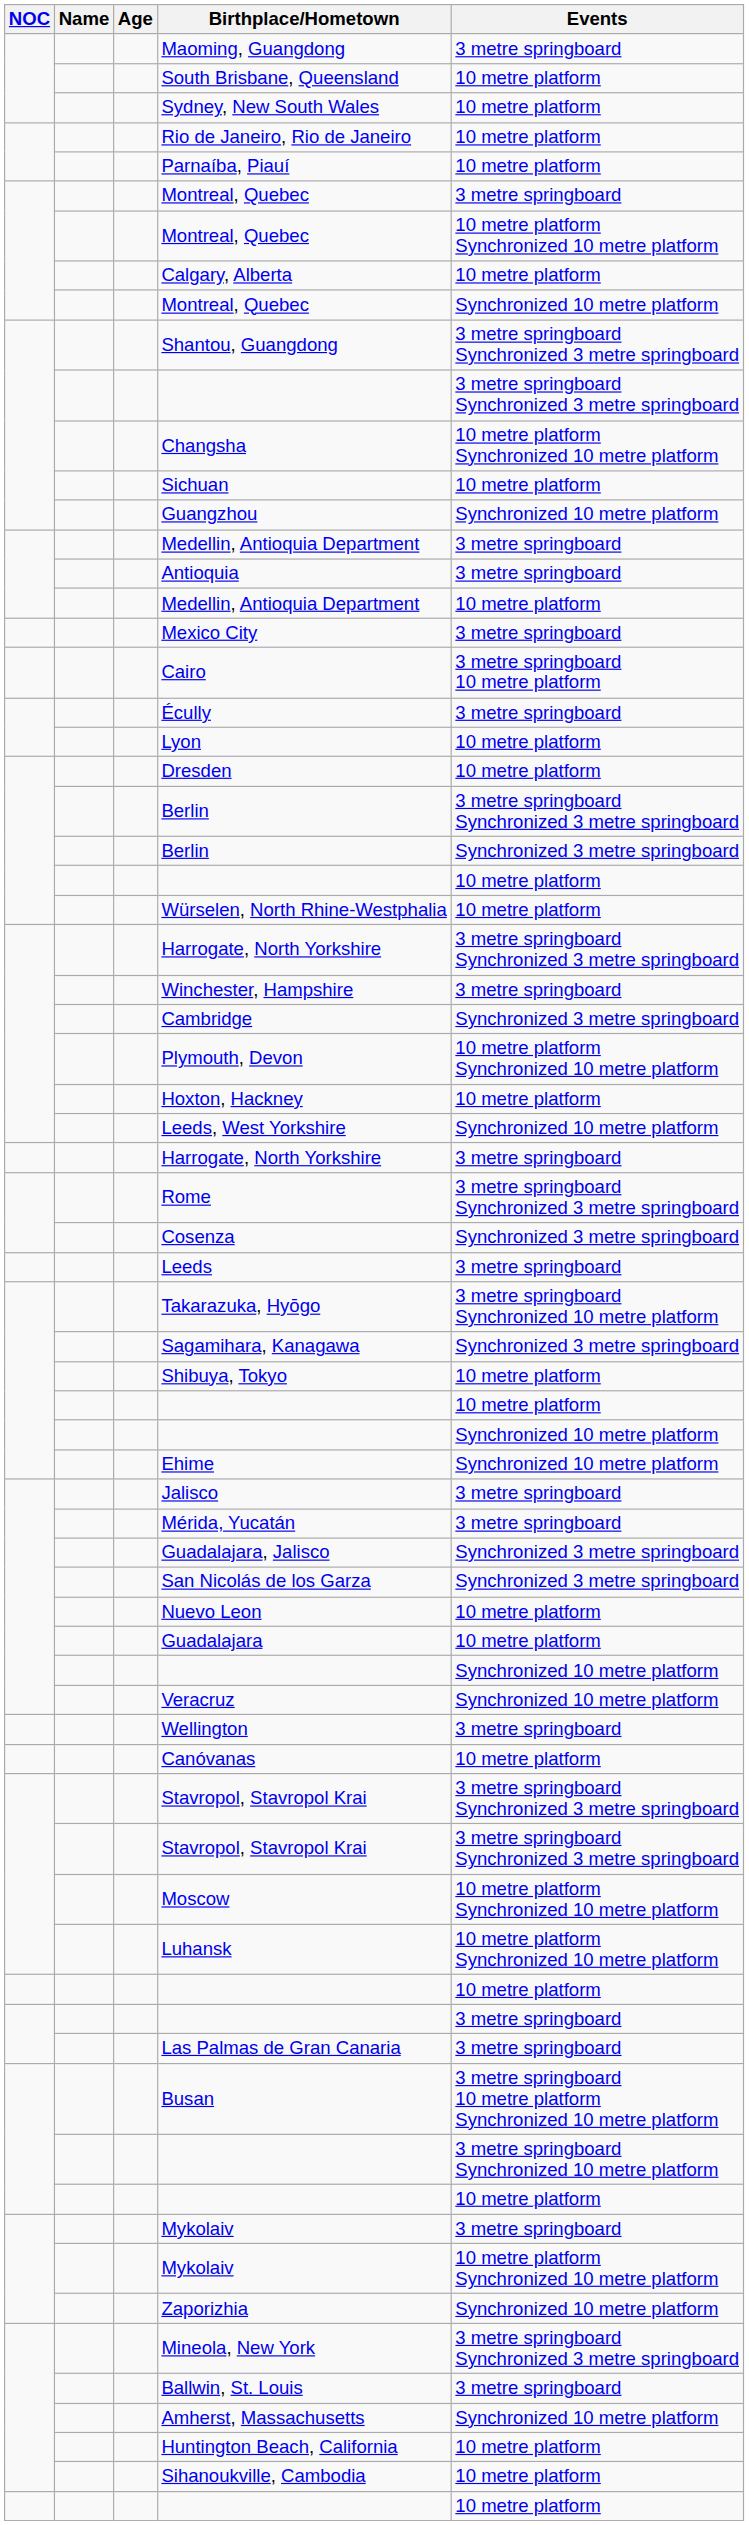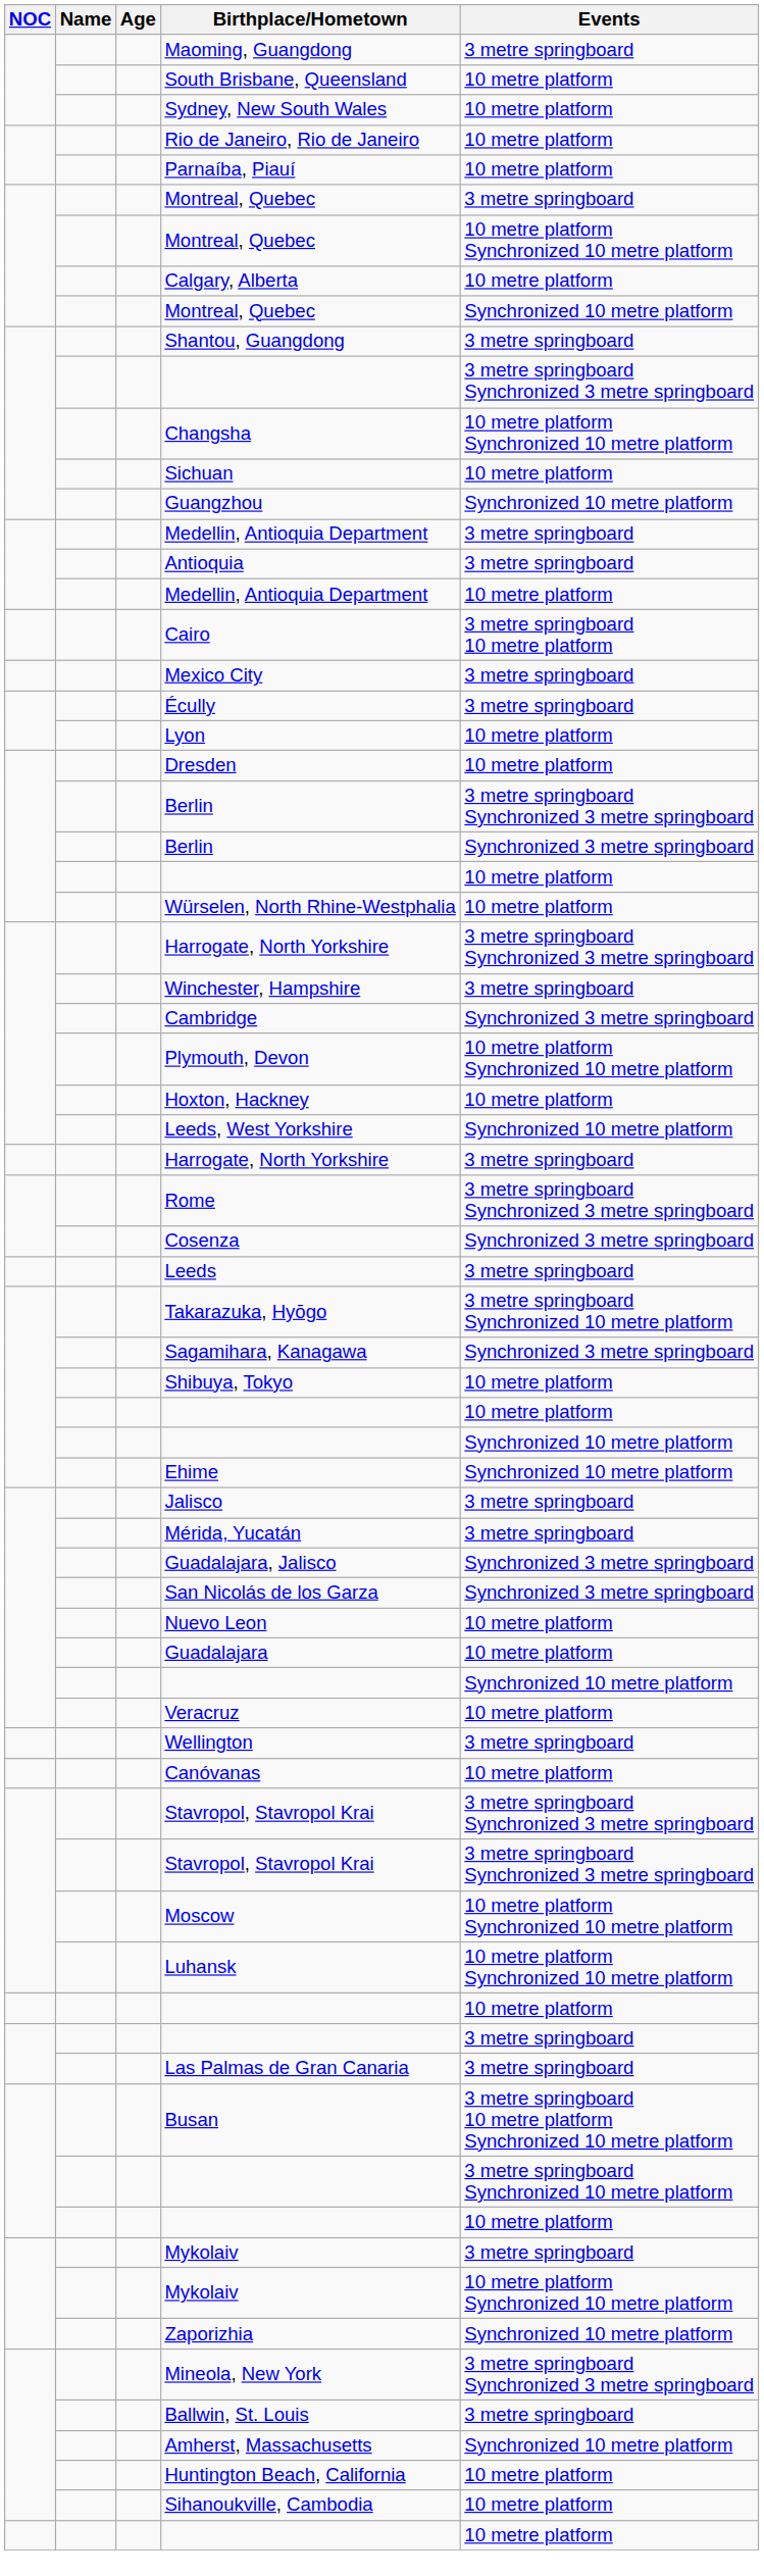Shantou, Guangdong | Events: 3 metre springboard Synchronized 3 metre springboard -> 3 metre springboard
rows swapped: Mexico City <-> Cairo
Veracruz | Events: Synchronized 10 metre platform -> 10 metre platform
